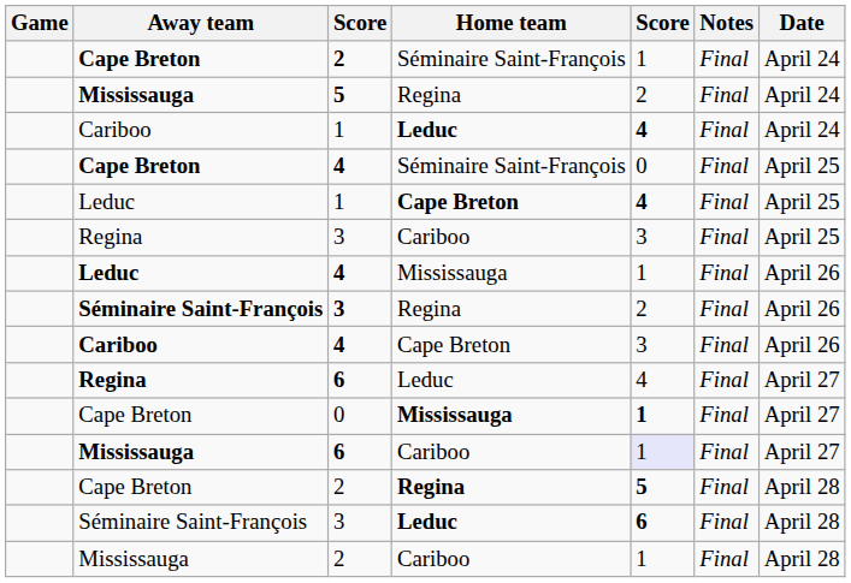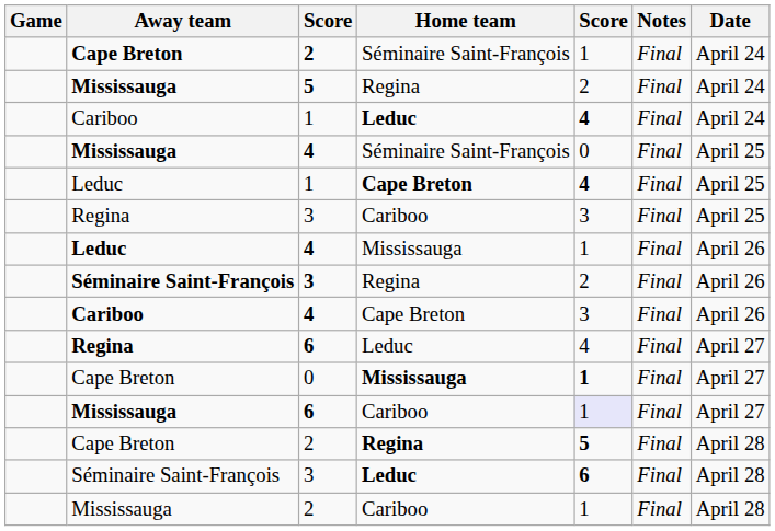4 / Séminaire Saint-François | Away team: Cape Breton -> Mississauga
